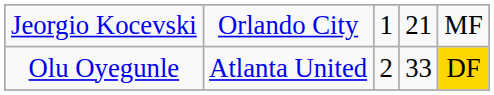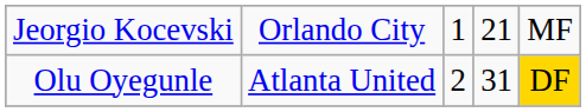Olu Oyegunle | column 4: 33 -> 31
